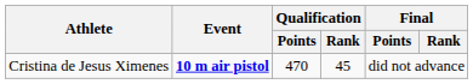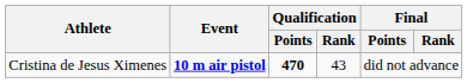Cristina de Jesus Ximenes | Qualification / Points: normal -> bold
Cristina de Jesus Ximenes | Qualification / Rank: 45 -> 43
